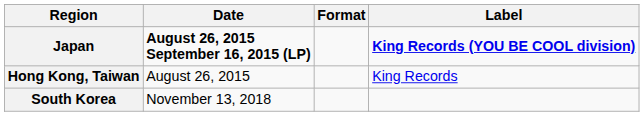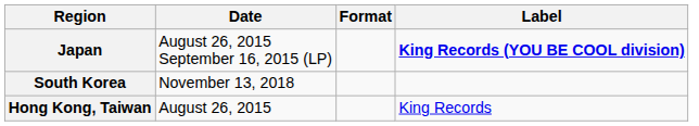Japan | Date: bold -> normal
rows swapped: Hong Kong, Taiwan <-> South Korea
